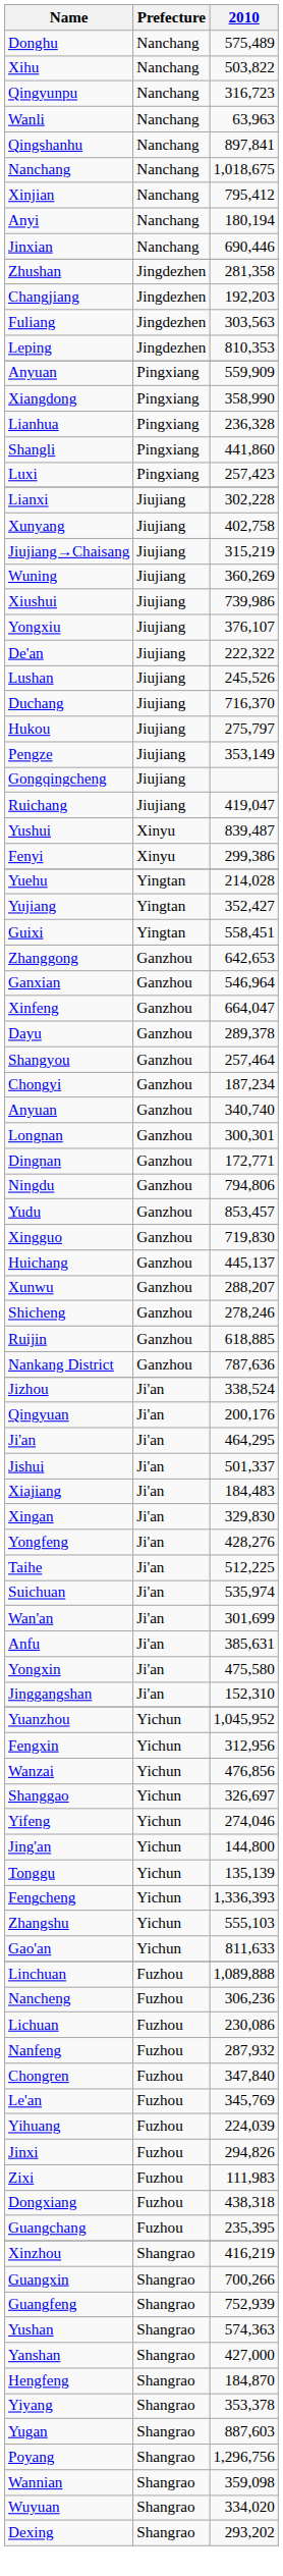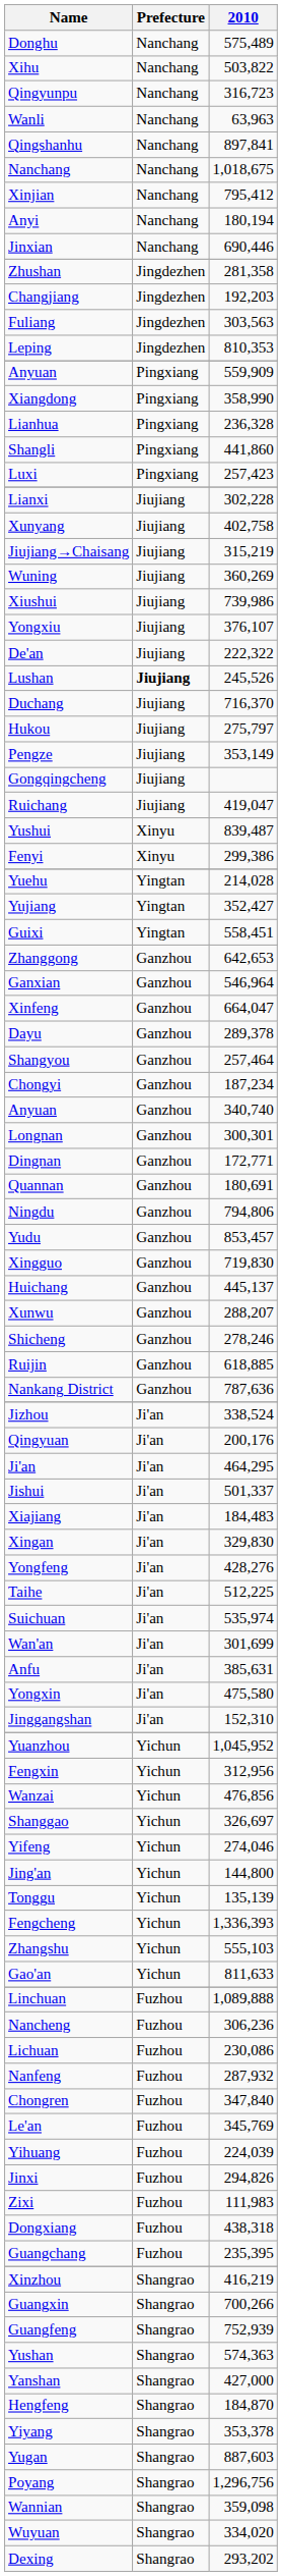Lushan | Prefecture: normal -> bold
+ row: Quannan | Ganzhou | 180,691
